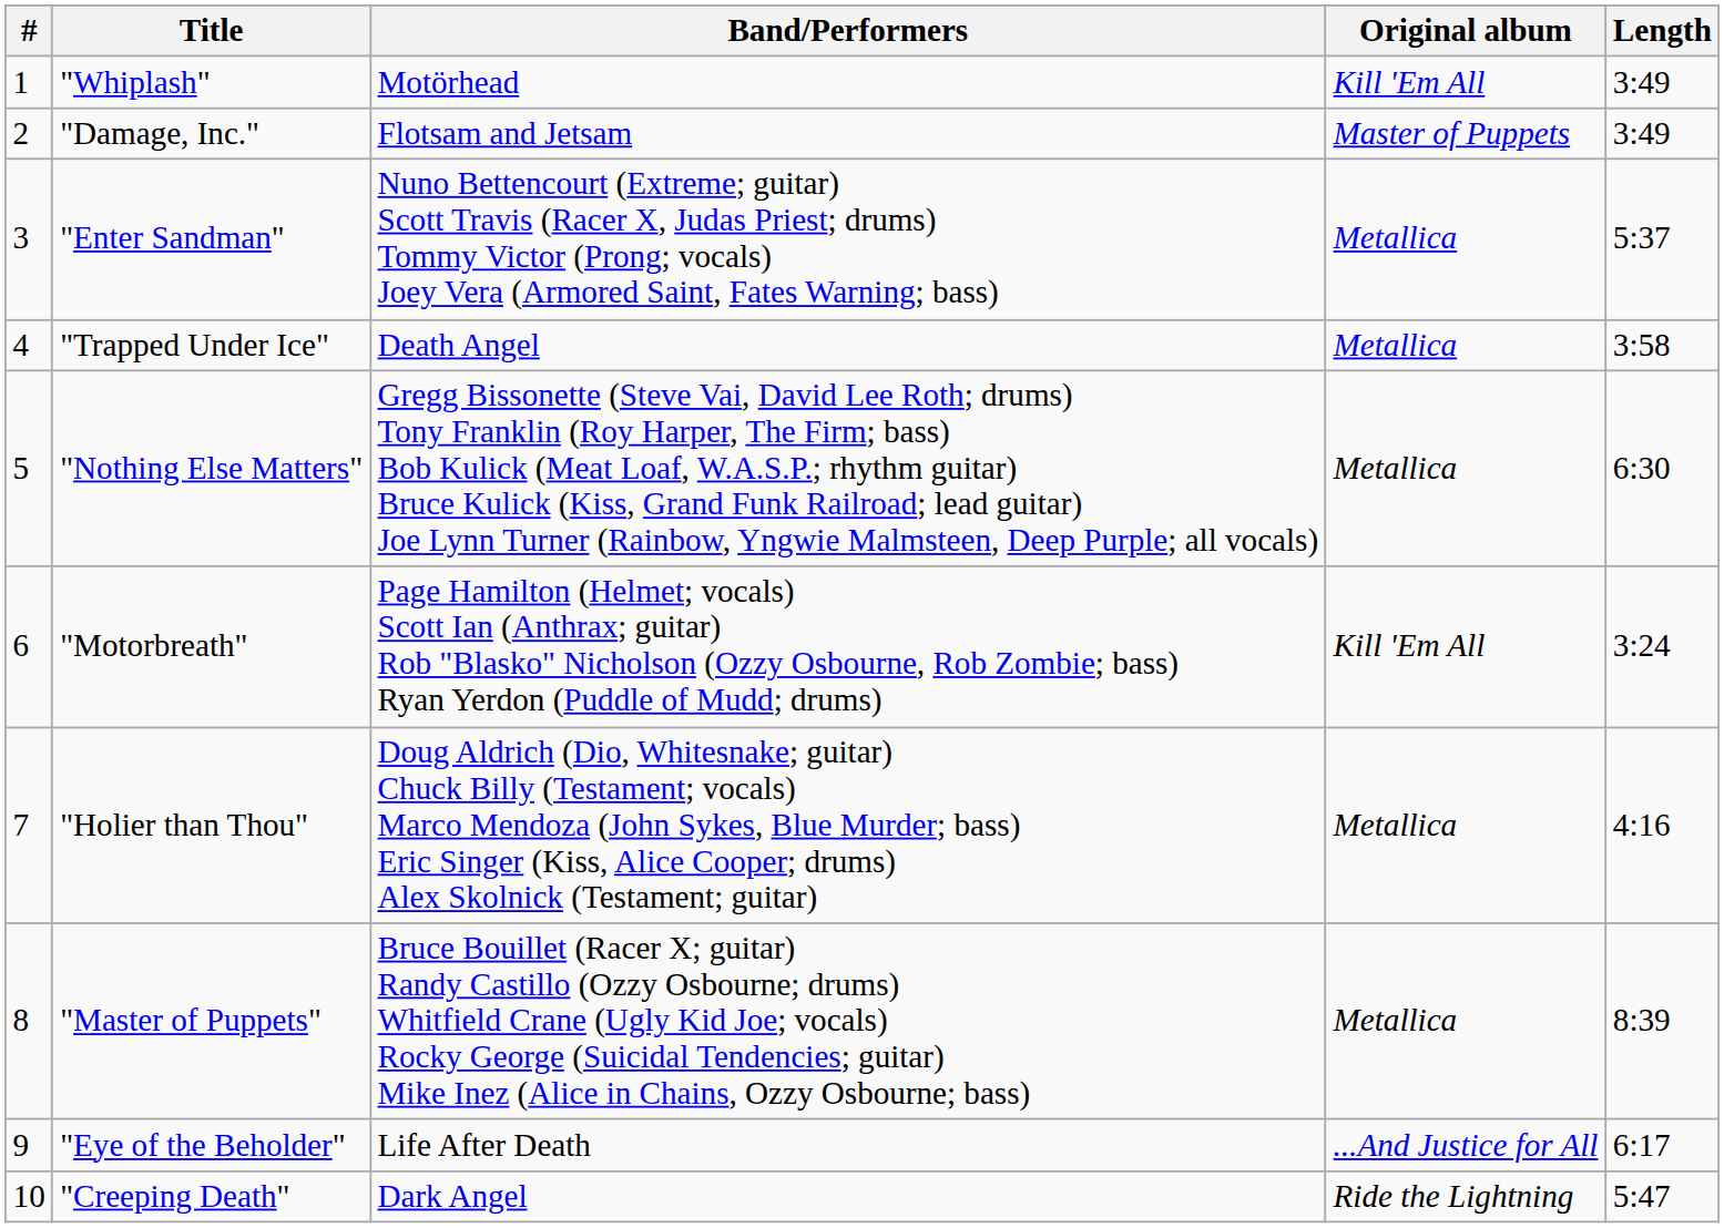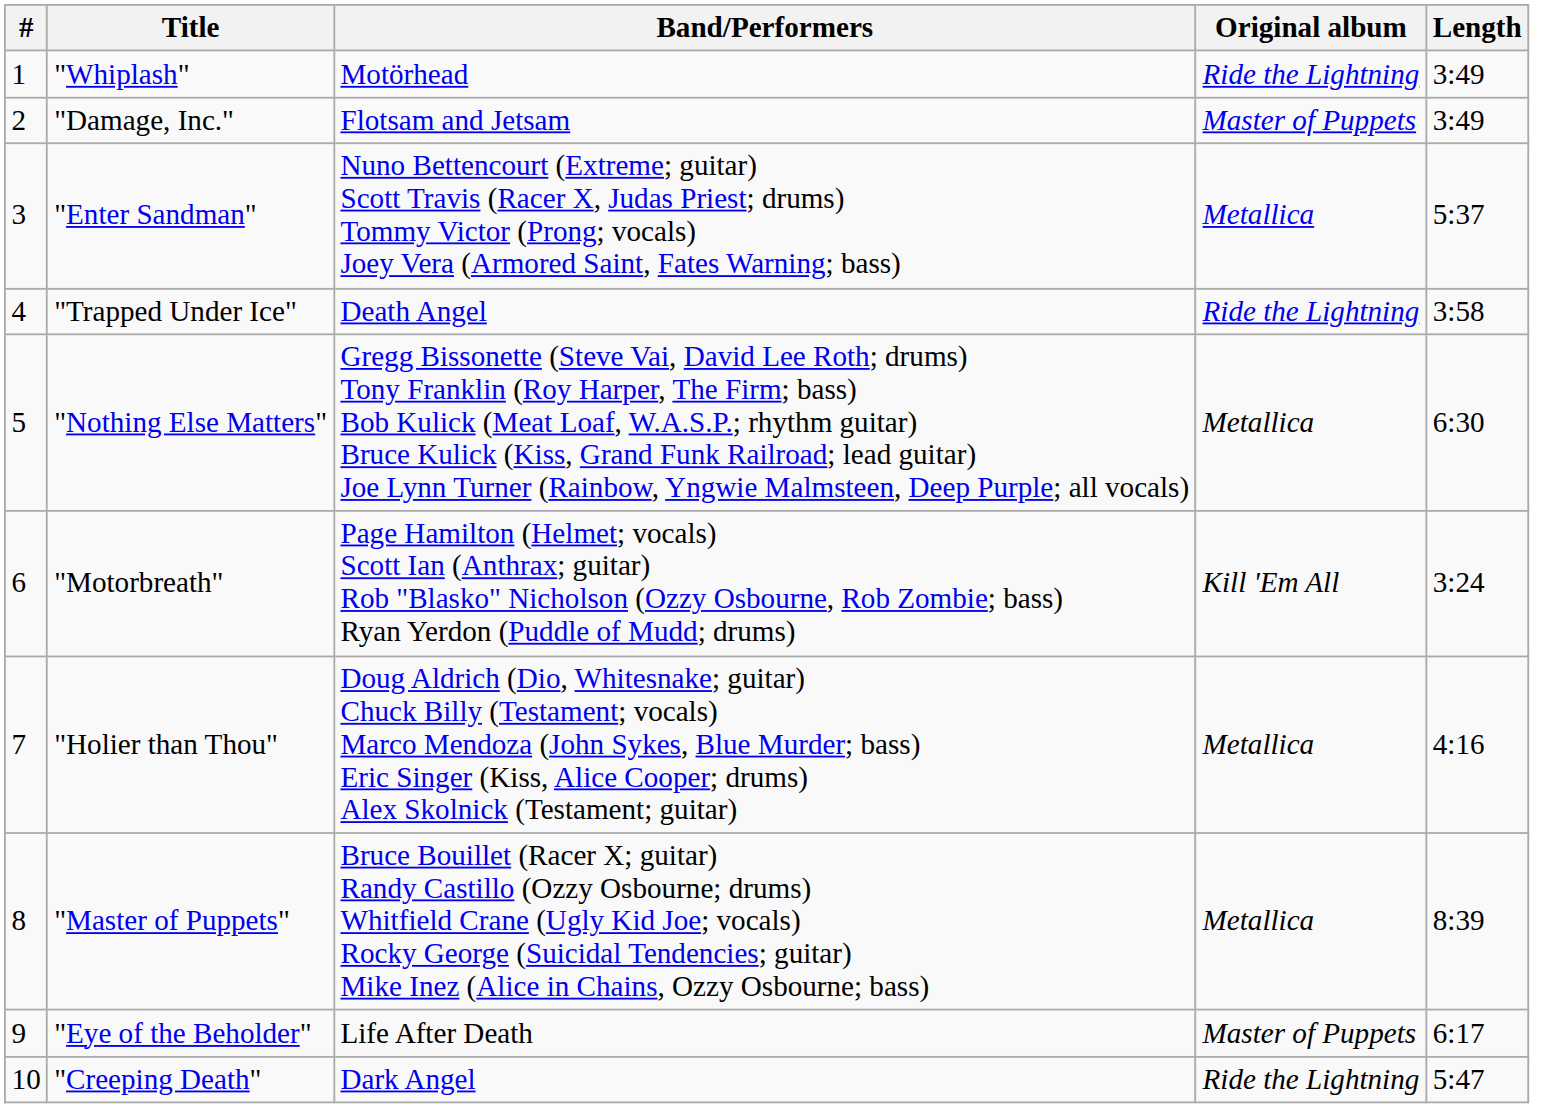"Whiplash" | Original album: Kill 'Em All -> Ride the Lightning
"Trapped Under Ice" | Original album: Metallica -> Ride the Lightning
"Eye of the Beholder" | Original album: ...And Justice for All -> Master of Puppets
